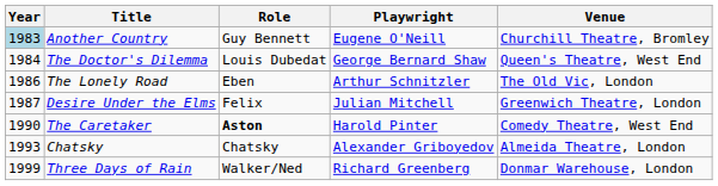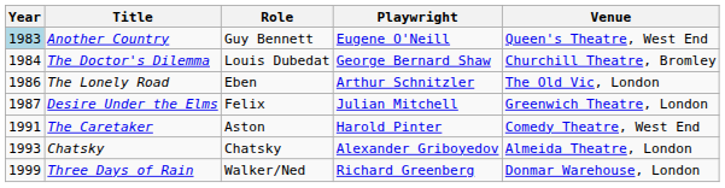Another Country | Venue: Churchill Theatre, Bromley -> Queen's Theatre, West End
The Doctor's Dilemma | Venue: Queen's Theatre, West End -> Churchill Theatre, Bromley
The Caretaker | Year: 1990 -> 1991
The Caretaker | Role: bold -> normal
